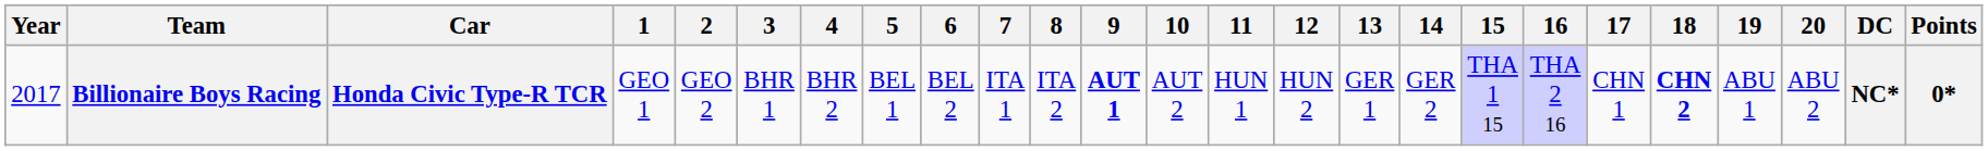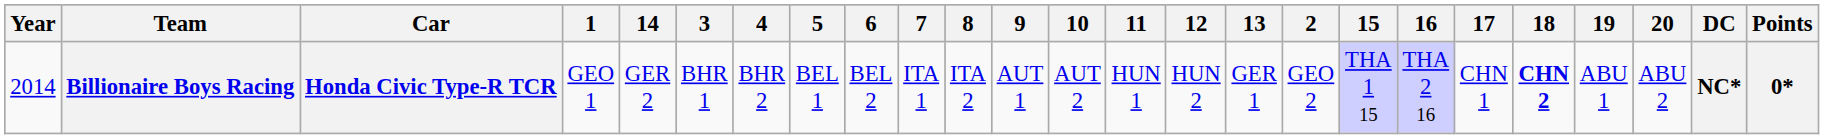columns swapped: 2 <-> 14
Billionaire Boys Racing | Year: 2017 -> 2014
Billionaire Boys Racing | 9: bold -> normal
